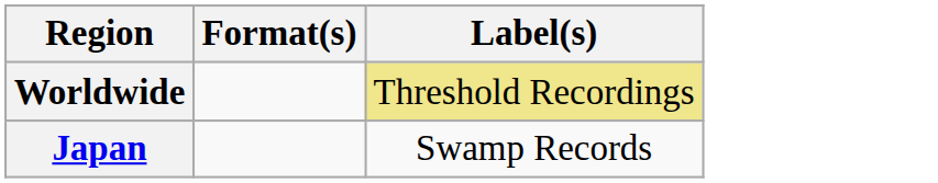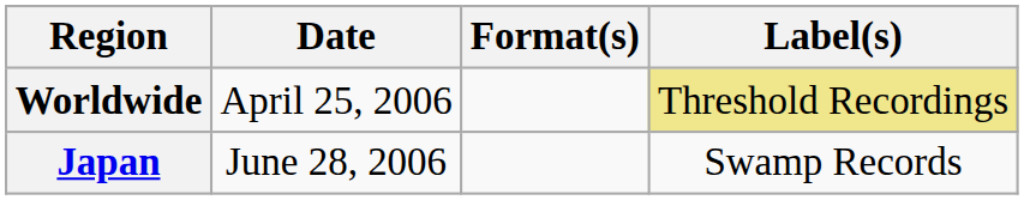+ column: Date | April 25, 2006 | June 28, 2006
